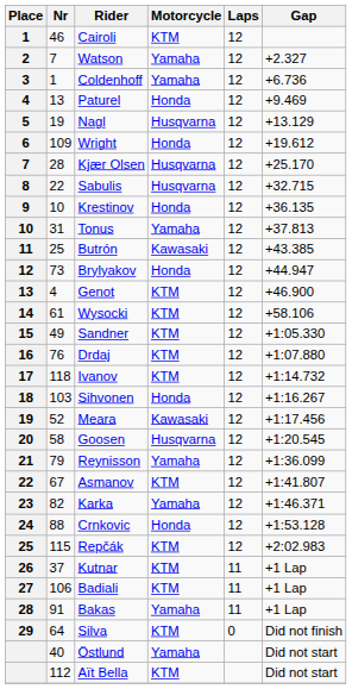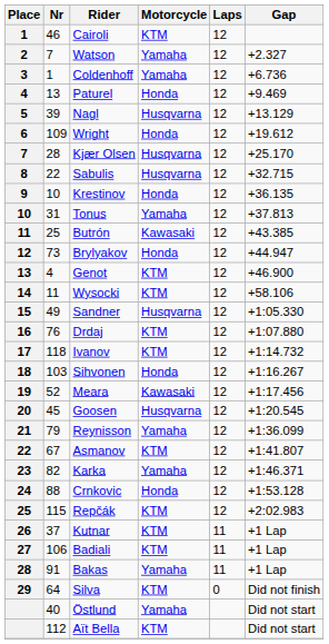Nagl | Nr: 19 -> 39
Wysocki | Nr: 61 -> 11
Sandner | Motorcycle: KTM -> Husqvarna
Goosen | Nr: 58 -> 45
